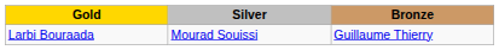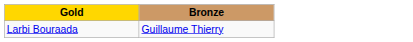- column: Silver | Mourad Souissi
